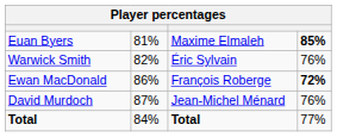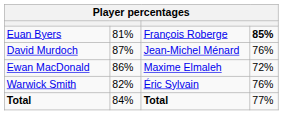Euan Byers | column 3: Maxime Elmaleh -> François Roberge
rows swapped: Warwick Smith <-> David Murdoch
Ewan MacDonald | column 3: François Roberge -> Maxime Elmaleh
Ewan MacDonald | column 4: bold -> normal
